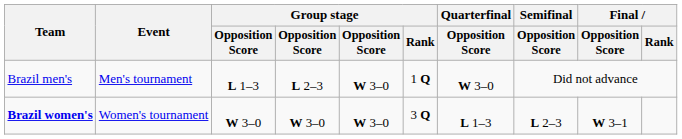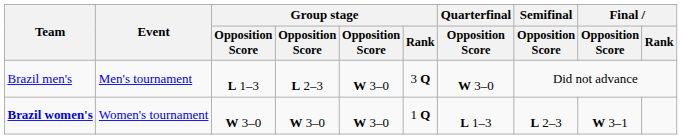Brazil men's | Group stage / Rank: 1 Q -> 3 Q
Brazil women's | Group stage / Rank: 3 Q -> 1 Q
